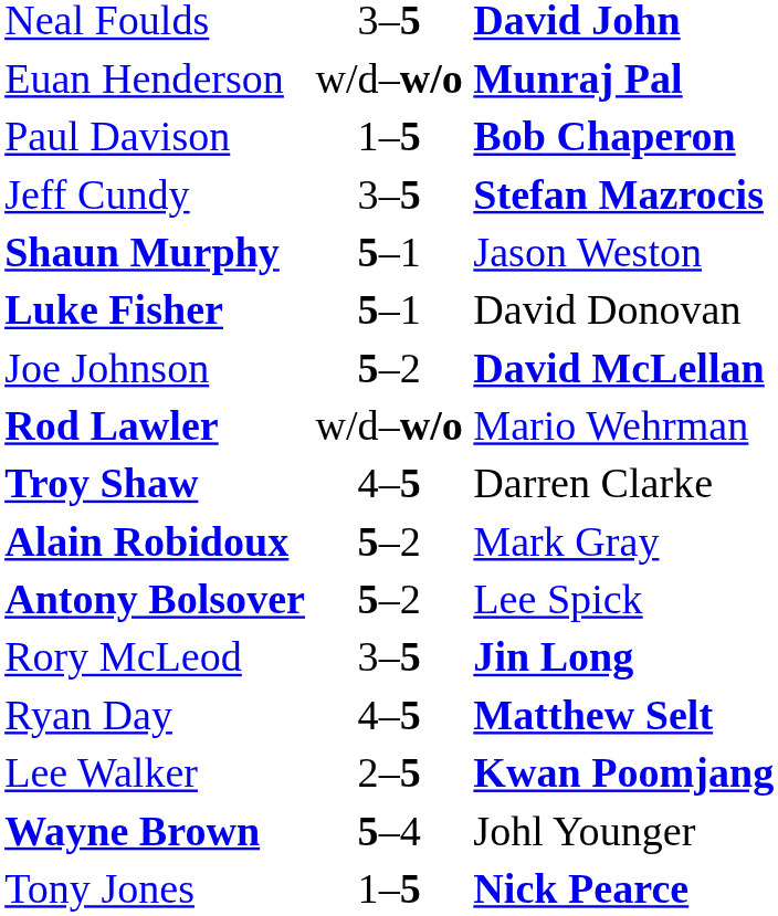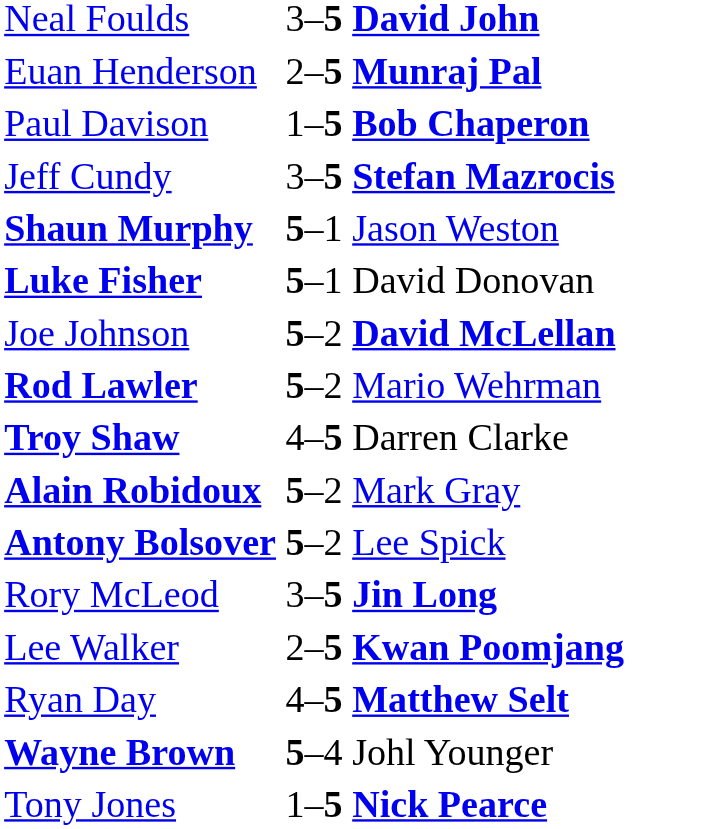Euan Henderson | column 2: w/d–w/o -> 2–5
Rod Lawler | column 2: w/d–w/o -> 5–2
rows swapped: Lee Walker <-> Ryan Day
